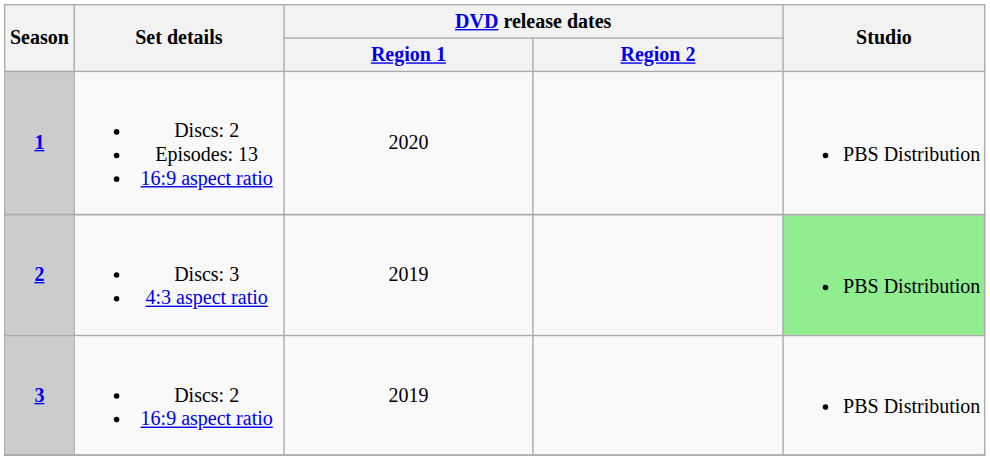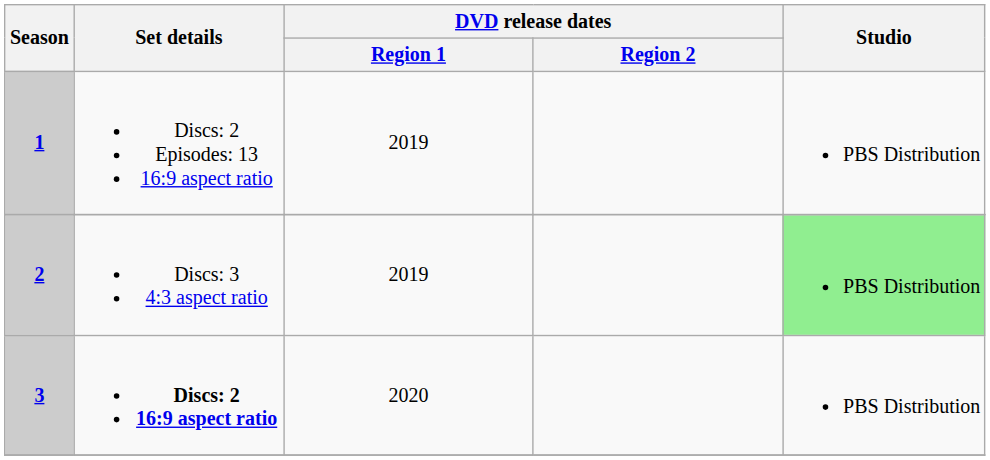1 | DVD release dates / Region 1: 2020 -> 2019
3 | Set details: normal -> bold
3 | DVD release dates / Region 1: 2019 -> 2020
